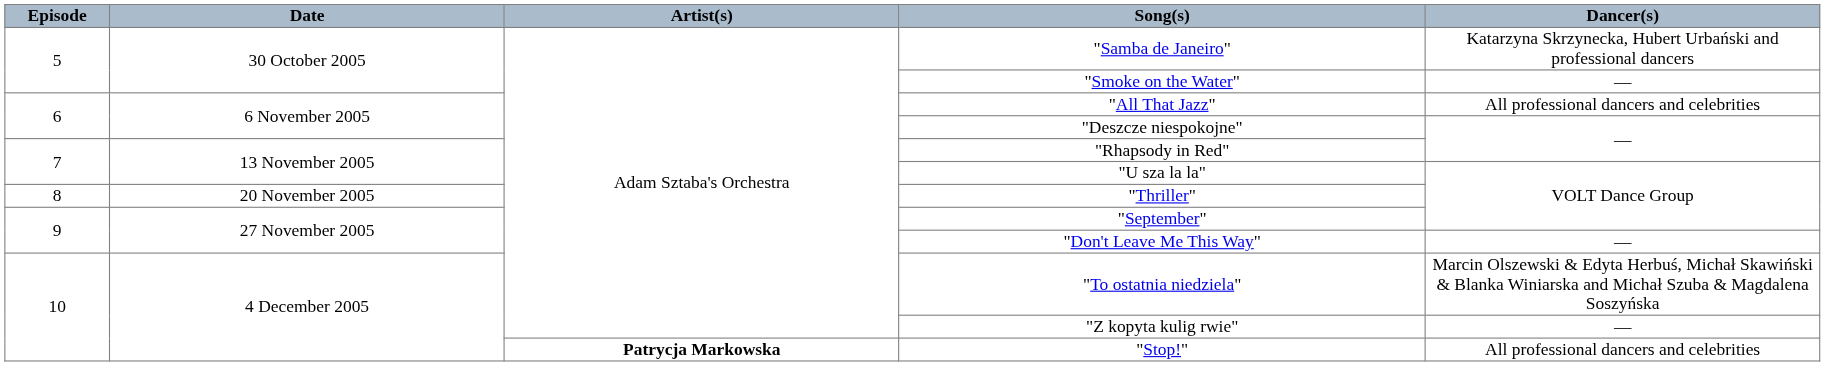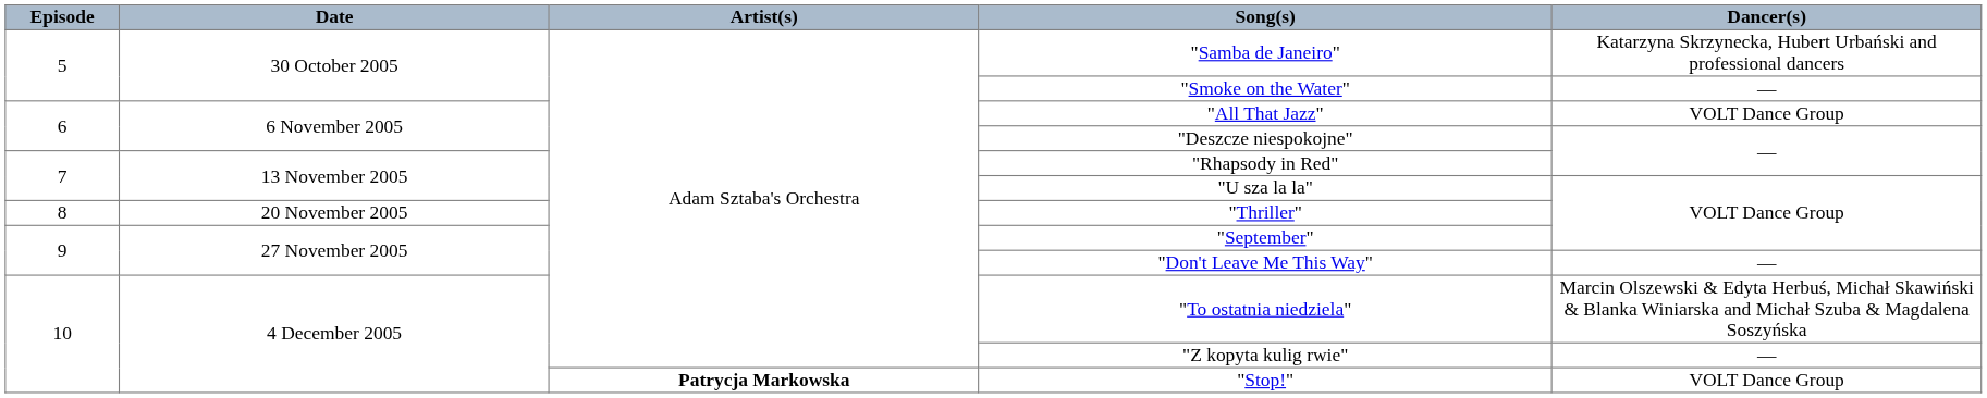"All That Jazz" | Dancer(s): All professional dancers and celebrities -> VOLT Dance Group
"Stop!" | Dancer(s): All professional dancers and celebrities -> VOLT Dance Group
